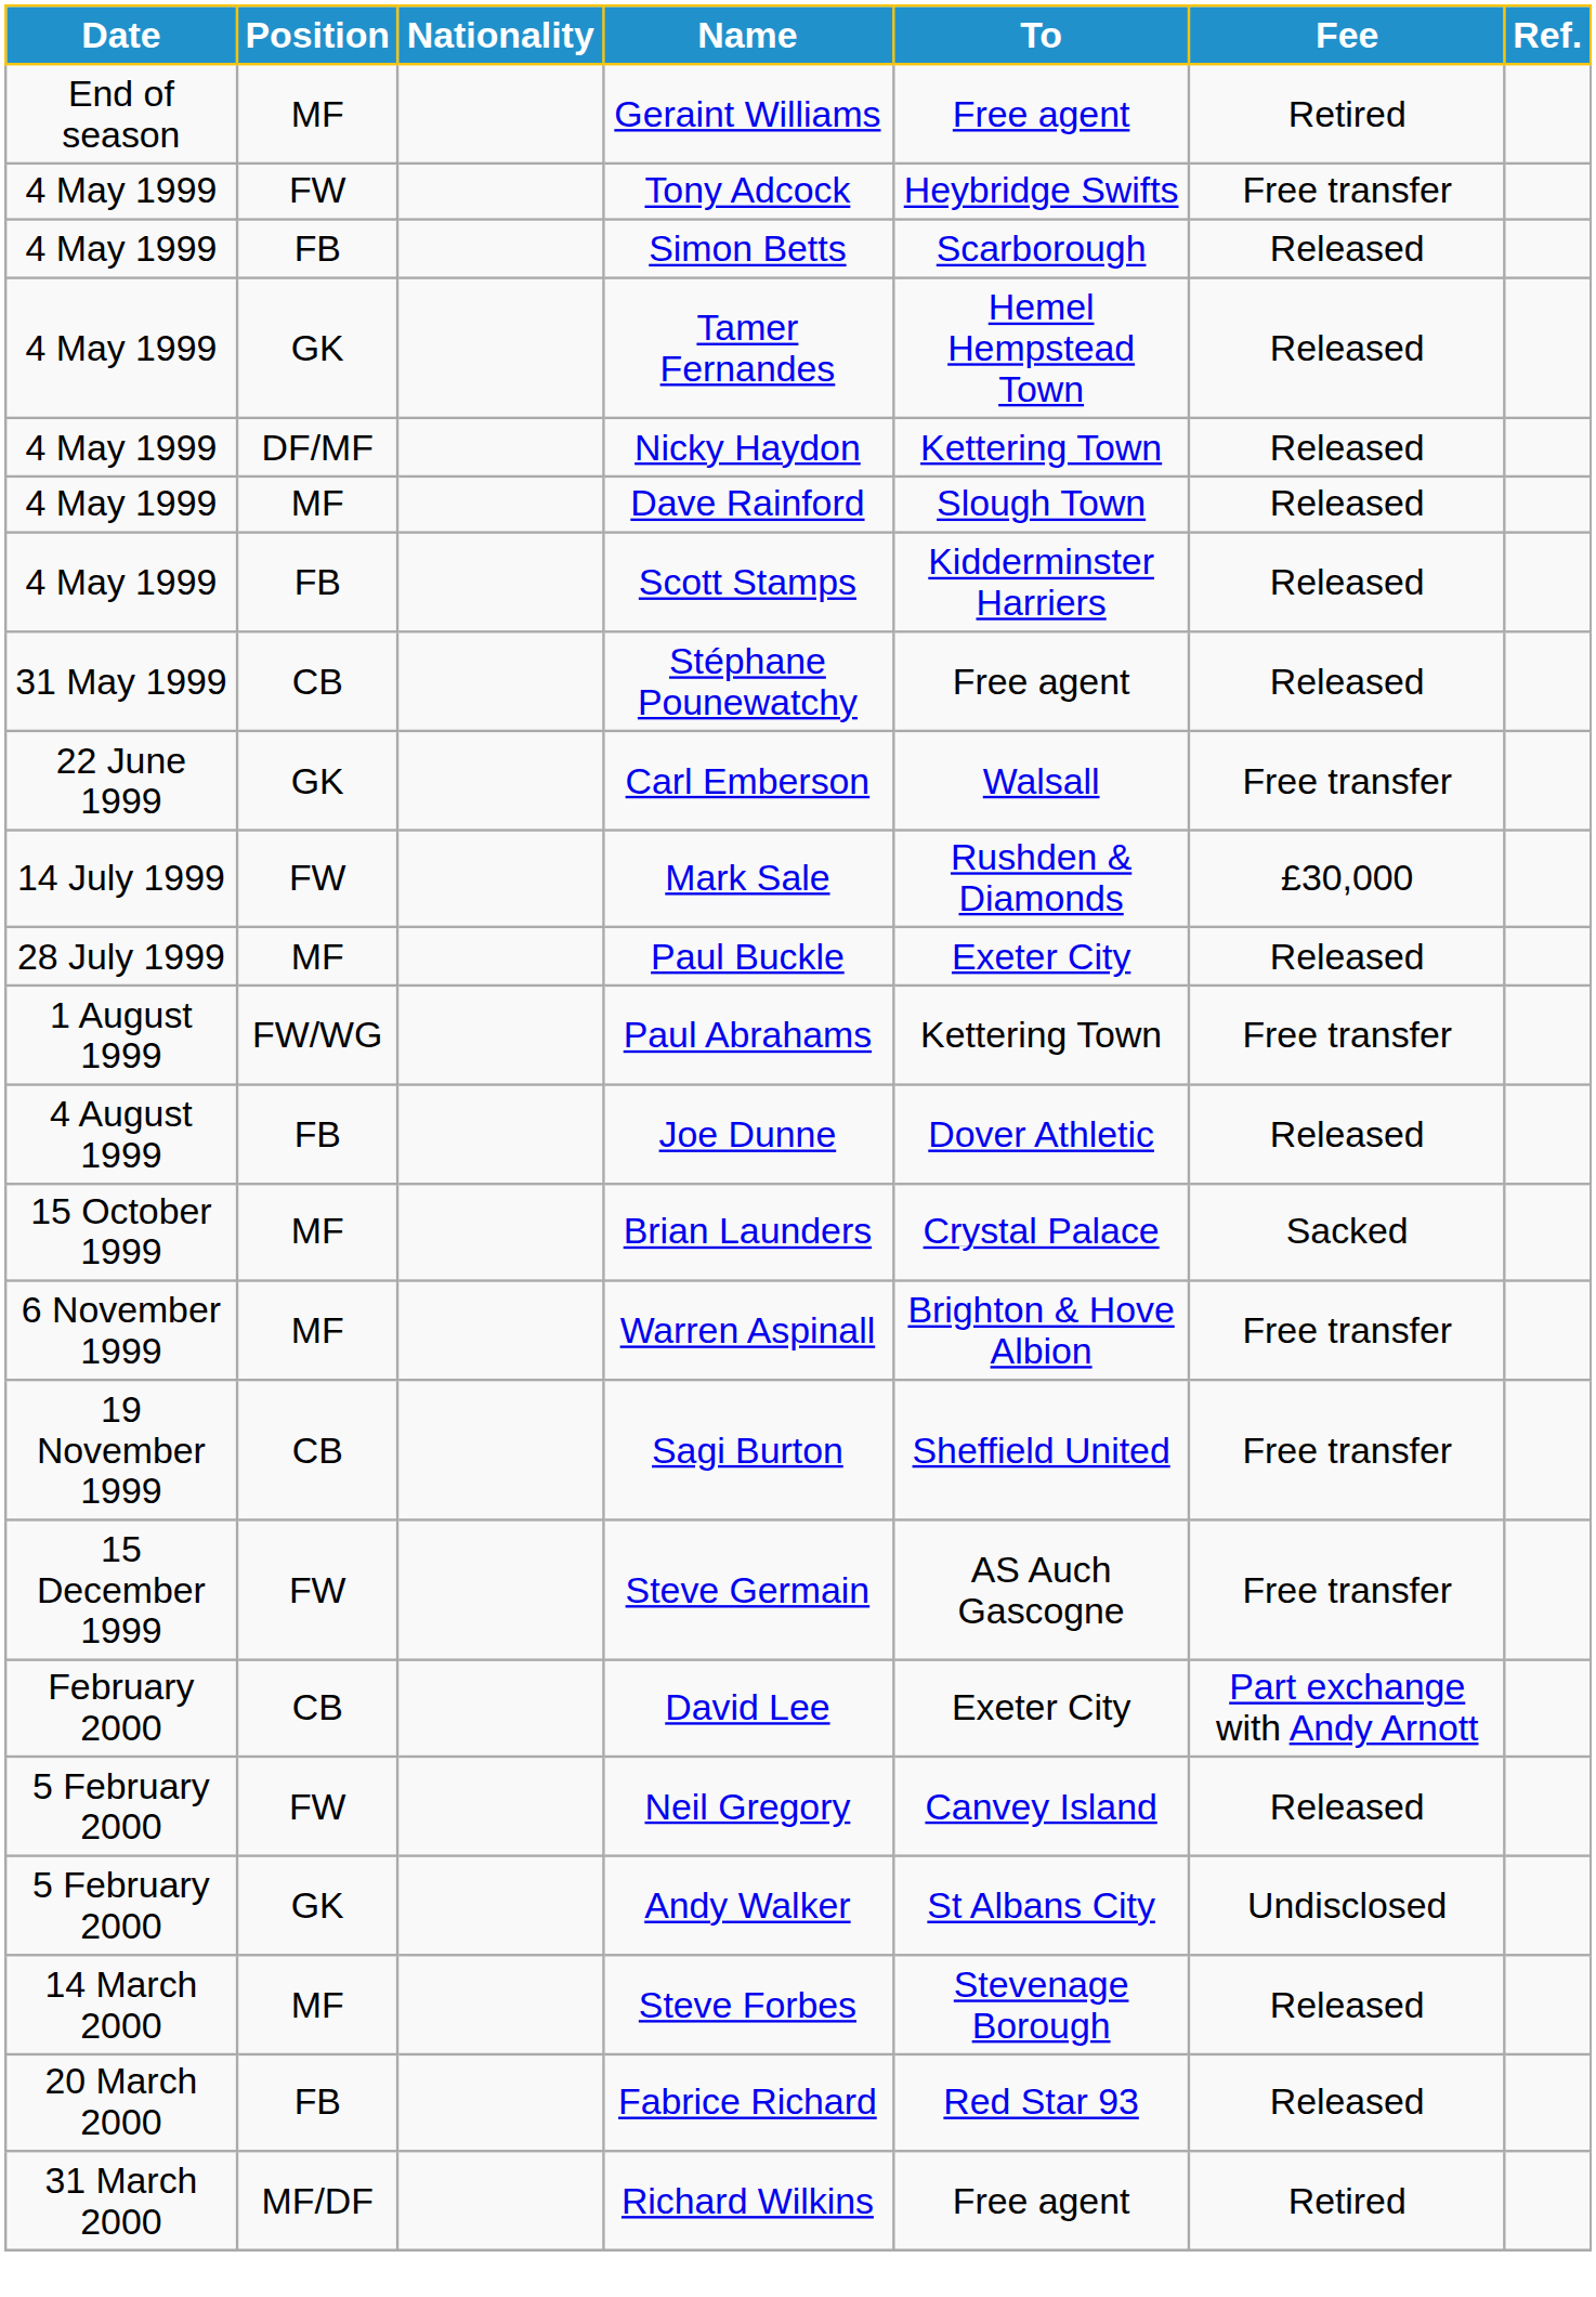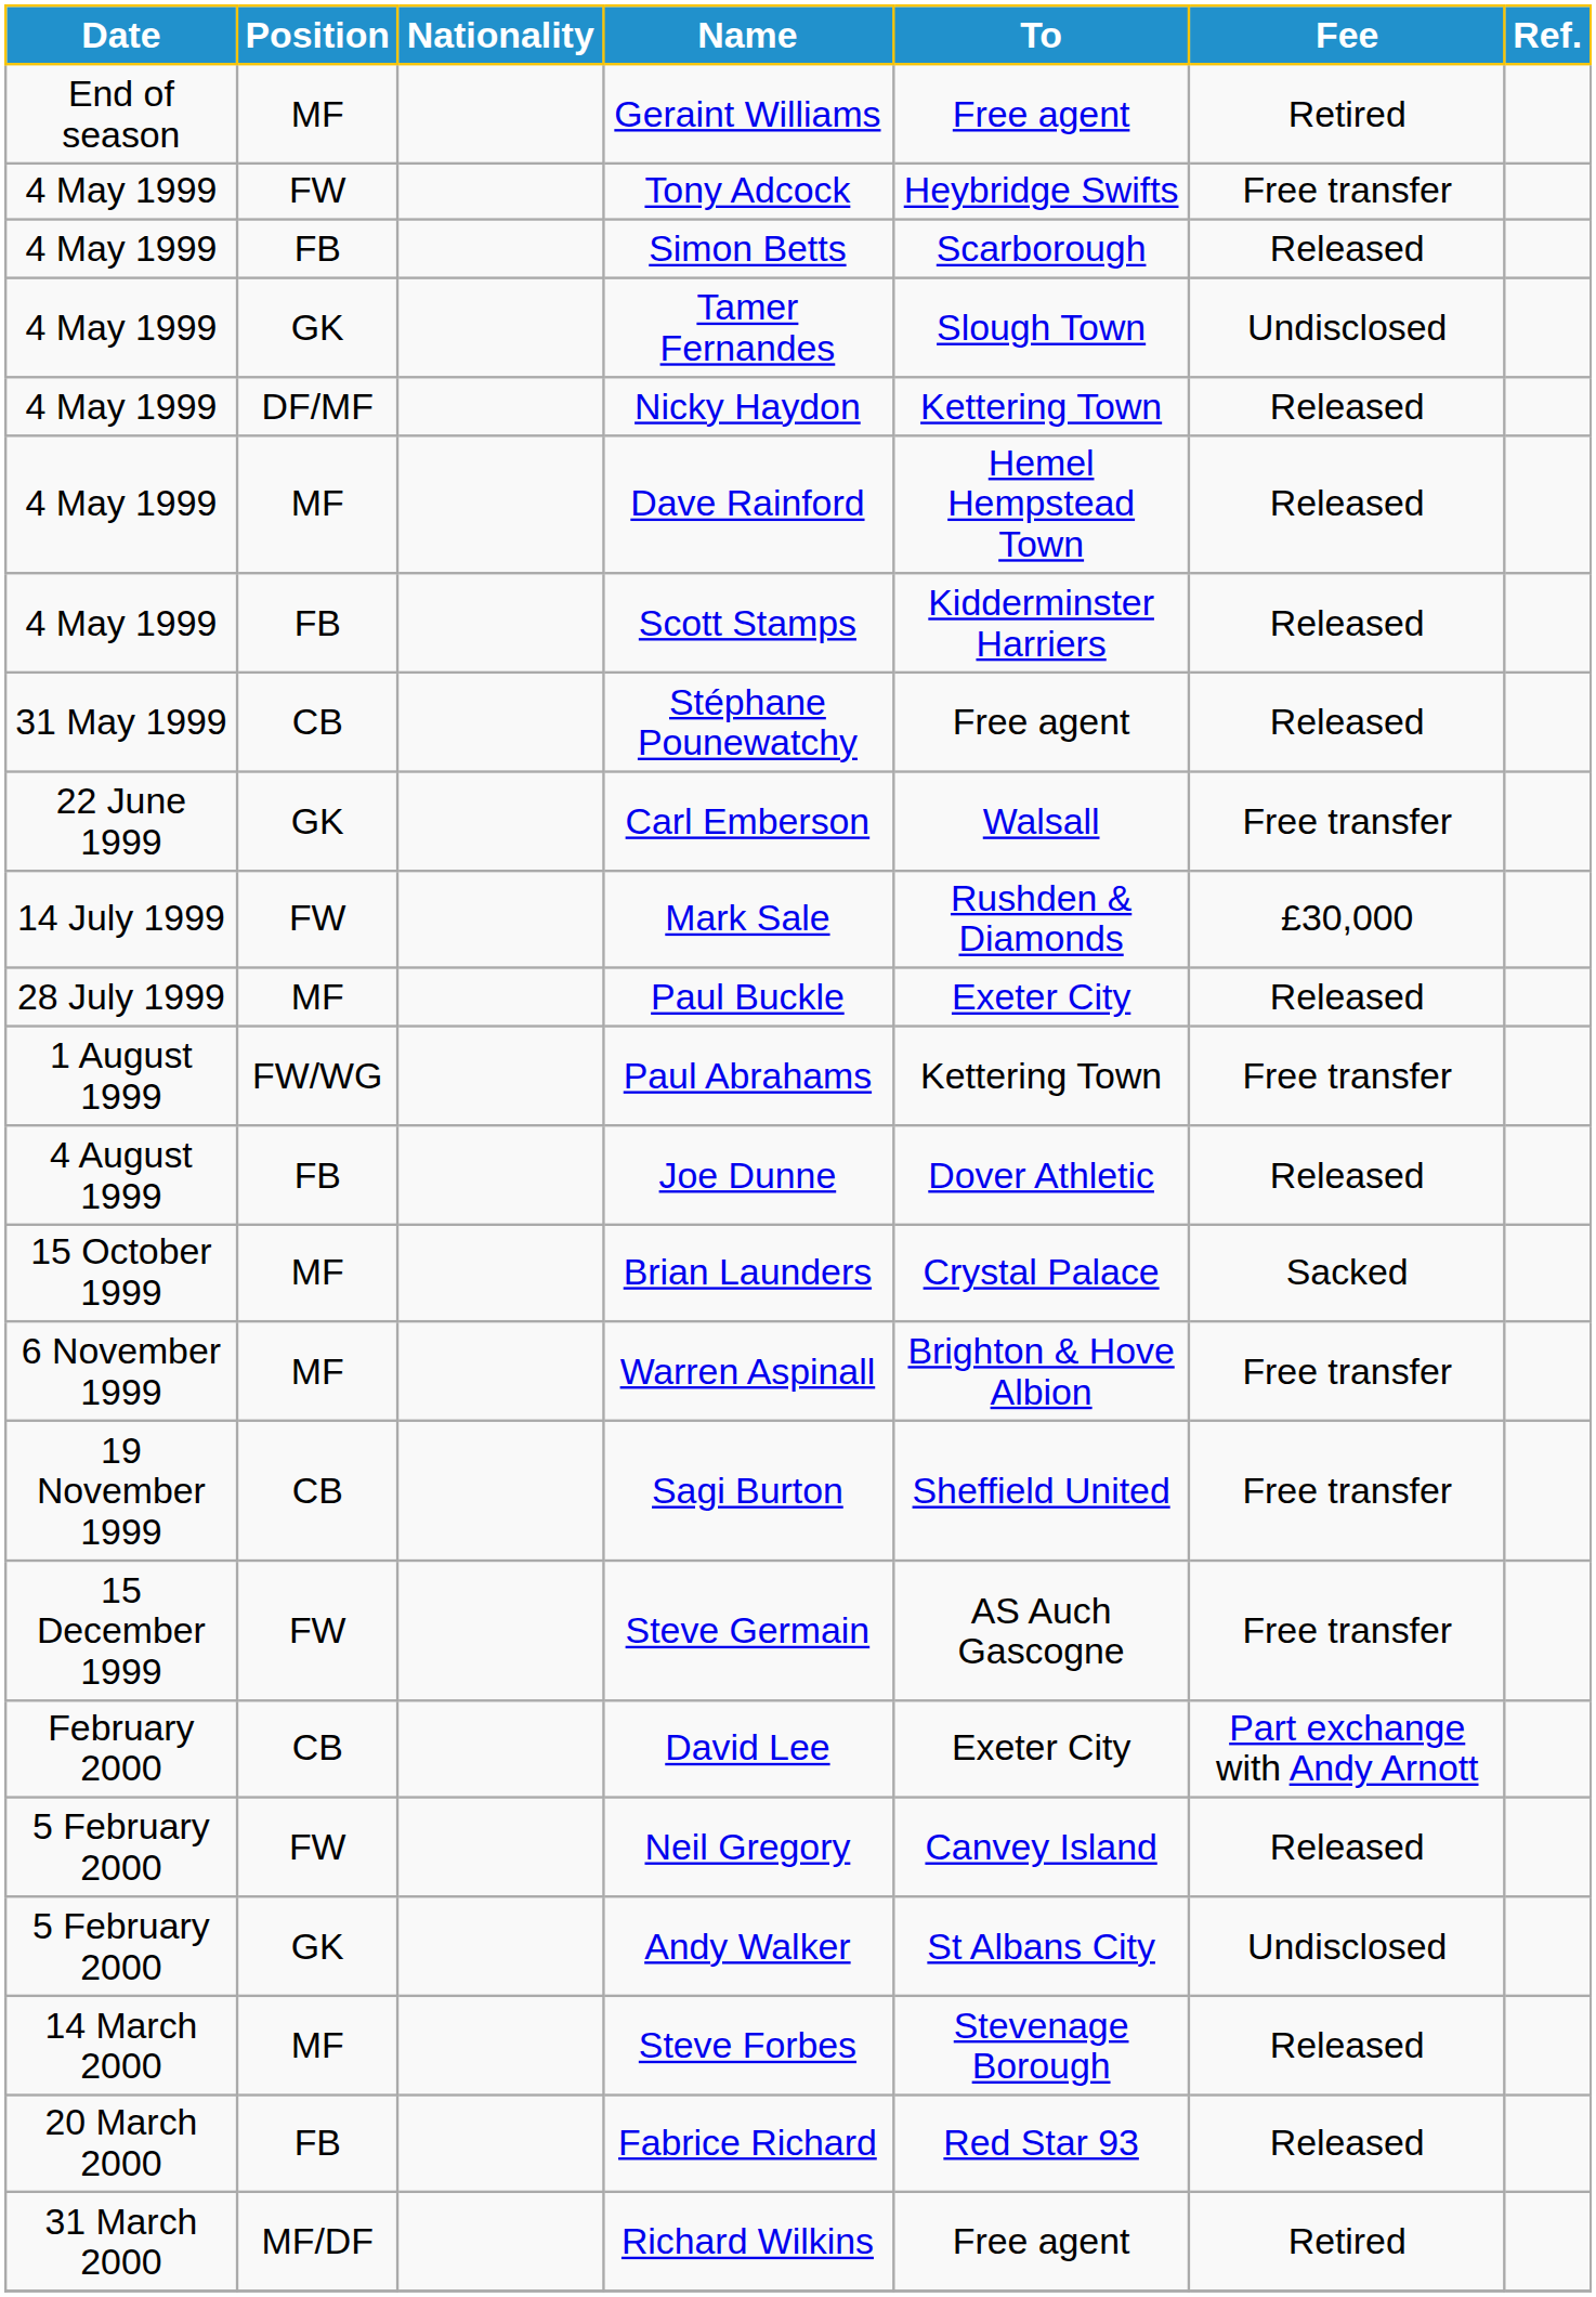Tamer Fernandes | To: Hemel Hempstead Town -> Slough Town
Tamer Fernandes | Fee: Released -> Undisclosed
Dave Rainford | To: Slough Town -> Hemel Hempstead Town
